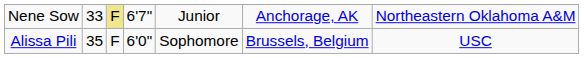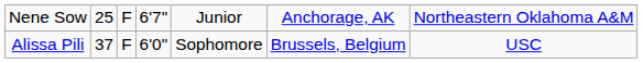Nene Sow | column 2: 33 -> 25
Nene Sow | column 3: khaki background -> no background
Alissa Pili | column 2: 35 -> 37
